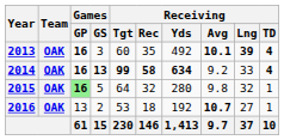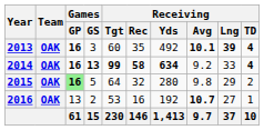2015 | Receiving / Lng: 32 -> 29
2015 | Receiving / TD: 1 -> 2
2016 | Receiving / Rec: 18 -> 16
